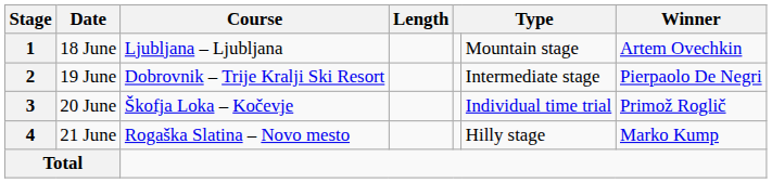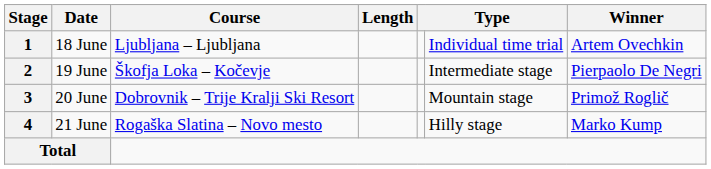1 | column 6: Mountain stage -> Individual time trial
2 | Course: Dobrovnik – Trije Kralji Ski Resort -> Škofja Loka – Kočevje
3 | Course: Škofja Loka – Kočevje -> Dobrovnik – Trije Kralji Ski Resort
3 | column 6: Individual time trial -> Mountain stage
